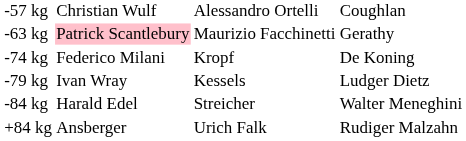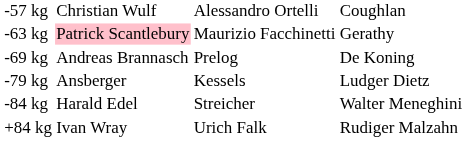+ row: -69 kg | Andreas Brannasch | Prelog | De Koning
- row: -74 kg | Federico Milani | Kropf | De Koning
-79 kg | column 2: Ivan Wray -> Ansberger
+84 kg | column 2: Ansberger -> Ivan Wray
